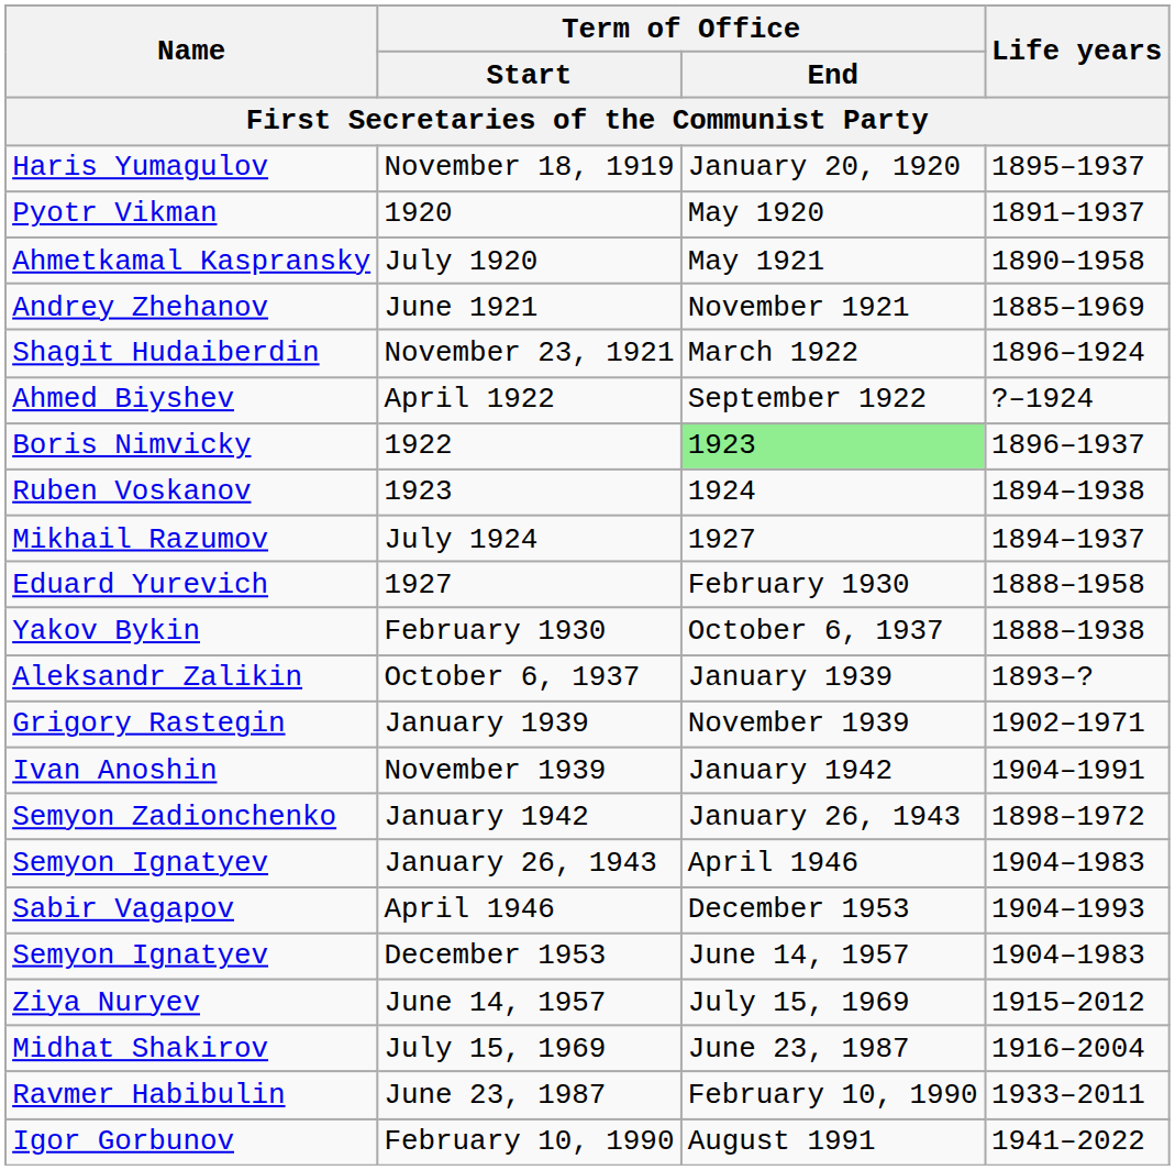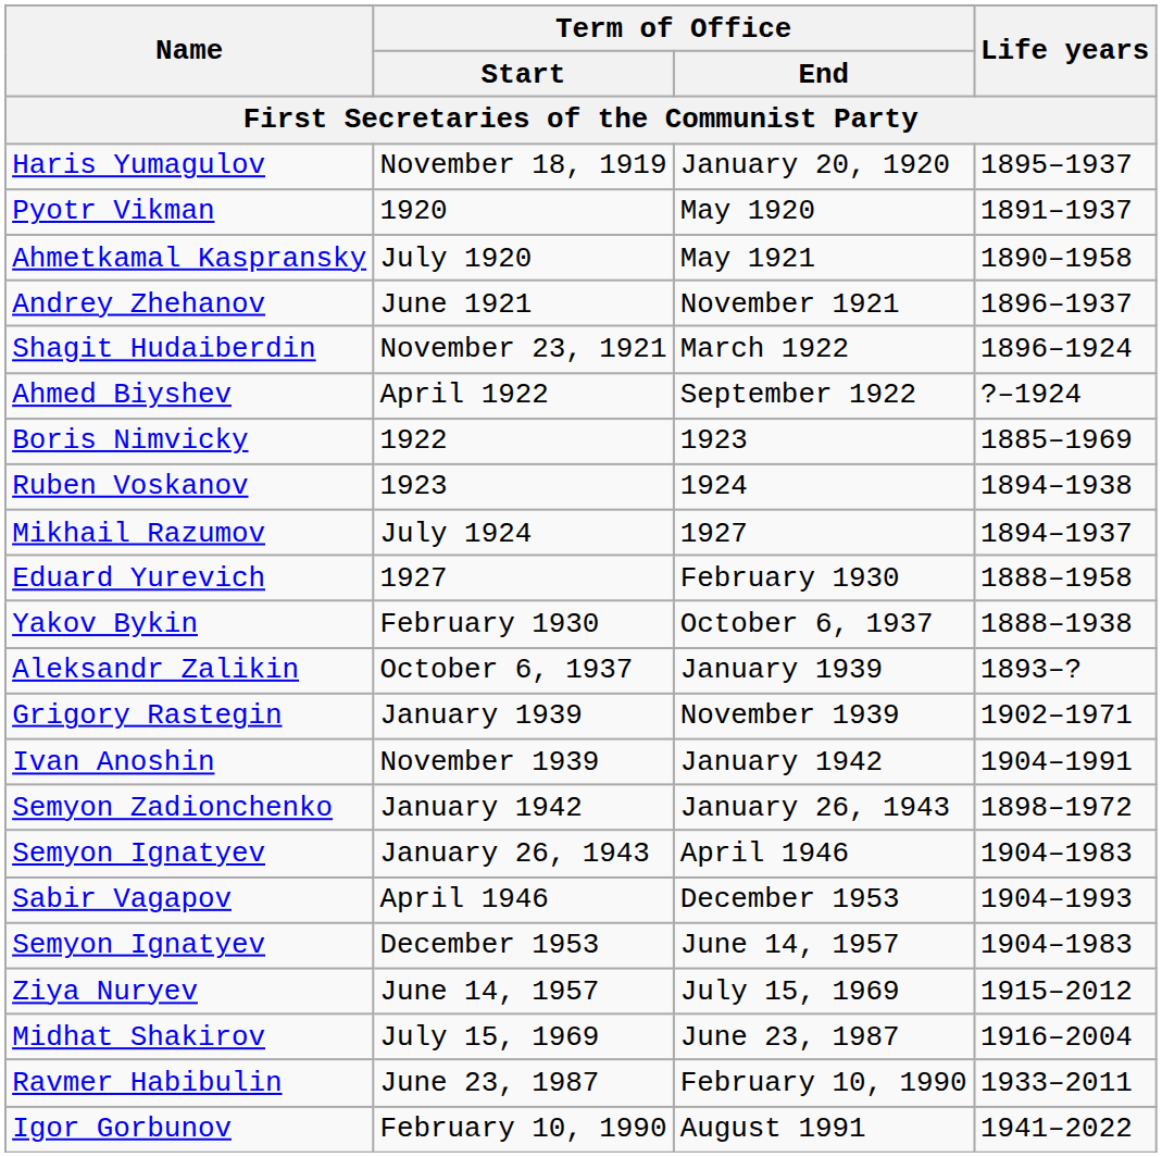June 1921 | Life years: 1885–1969 -> 1896–1937
1922 | Term of Office / End: lightgreen background -> no background
1922 | Life years: 1896–1937 -> 1885–1969
